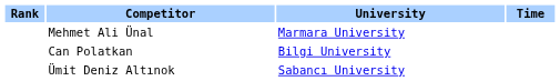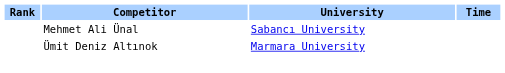Mehmet Ali Ünal | University: Marmara University -> Sabancı University
- row: Can Polatkan | Bilgi University
Ümit Deniz Altınok | University: Sabancı University -> Marmara University
